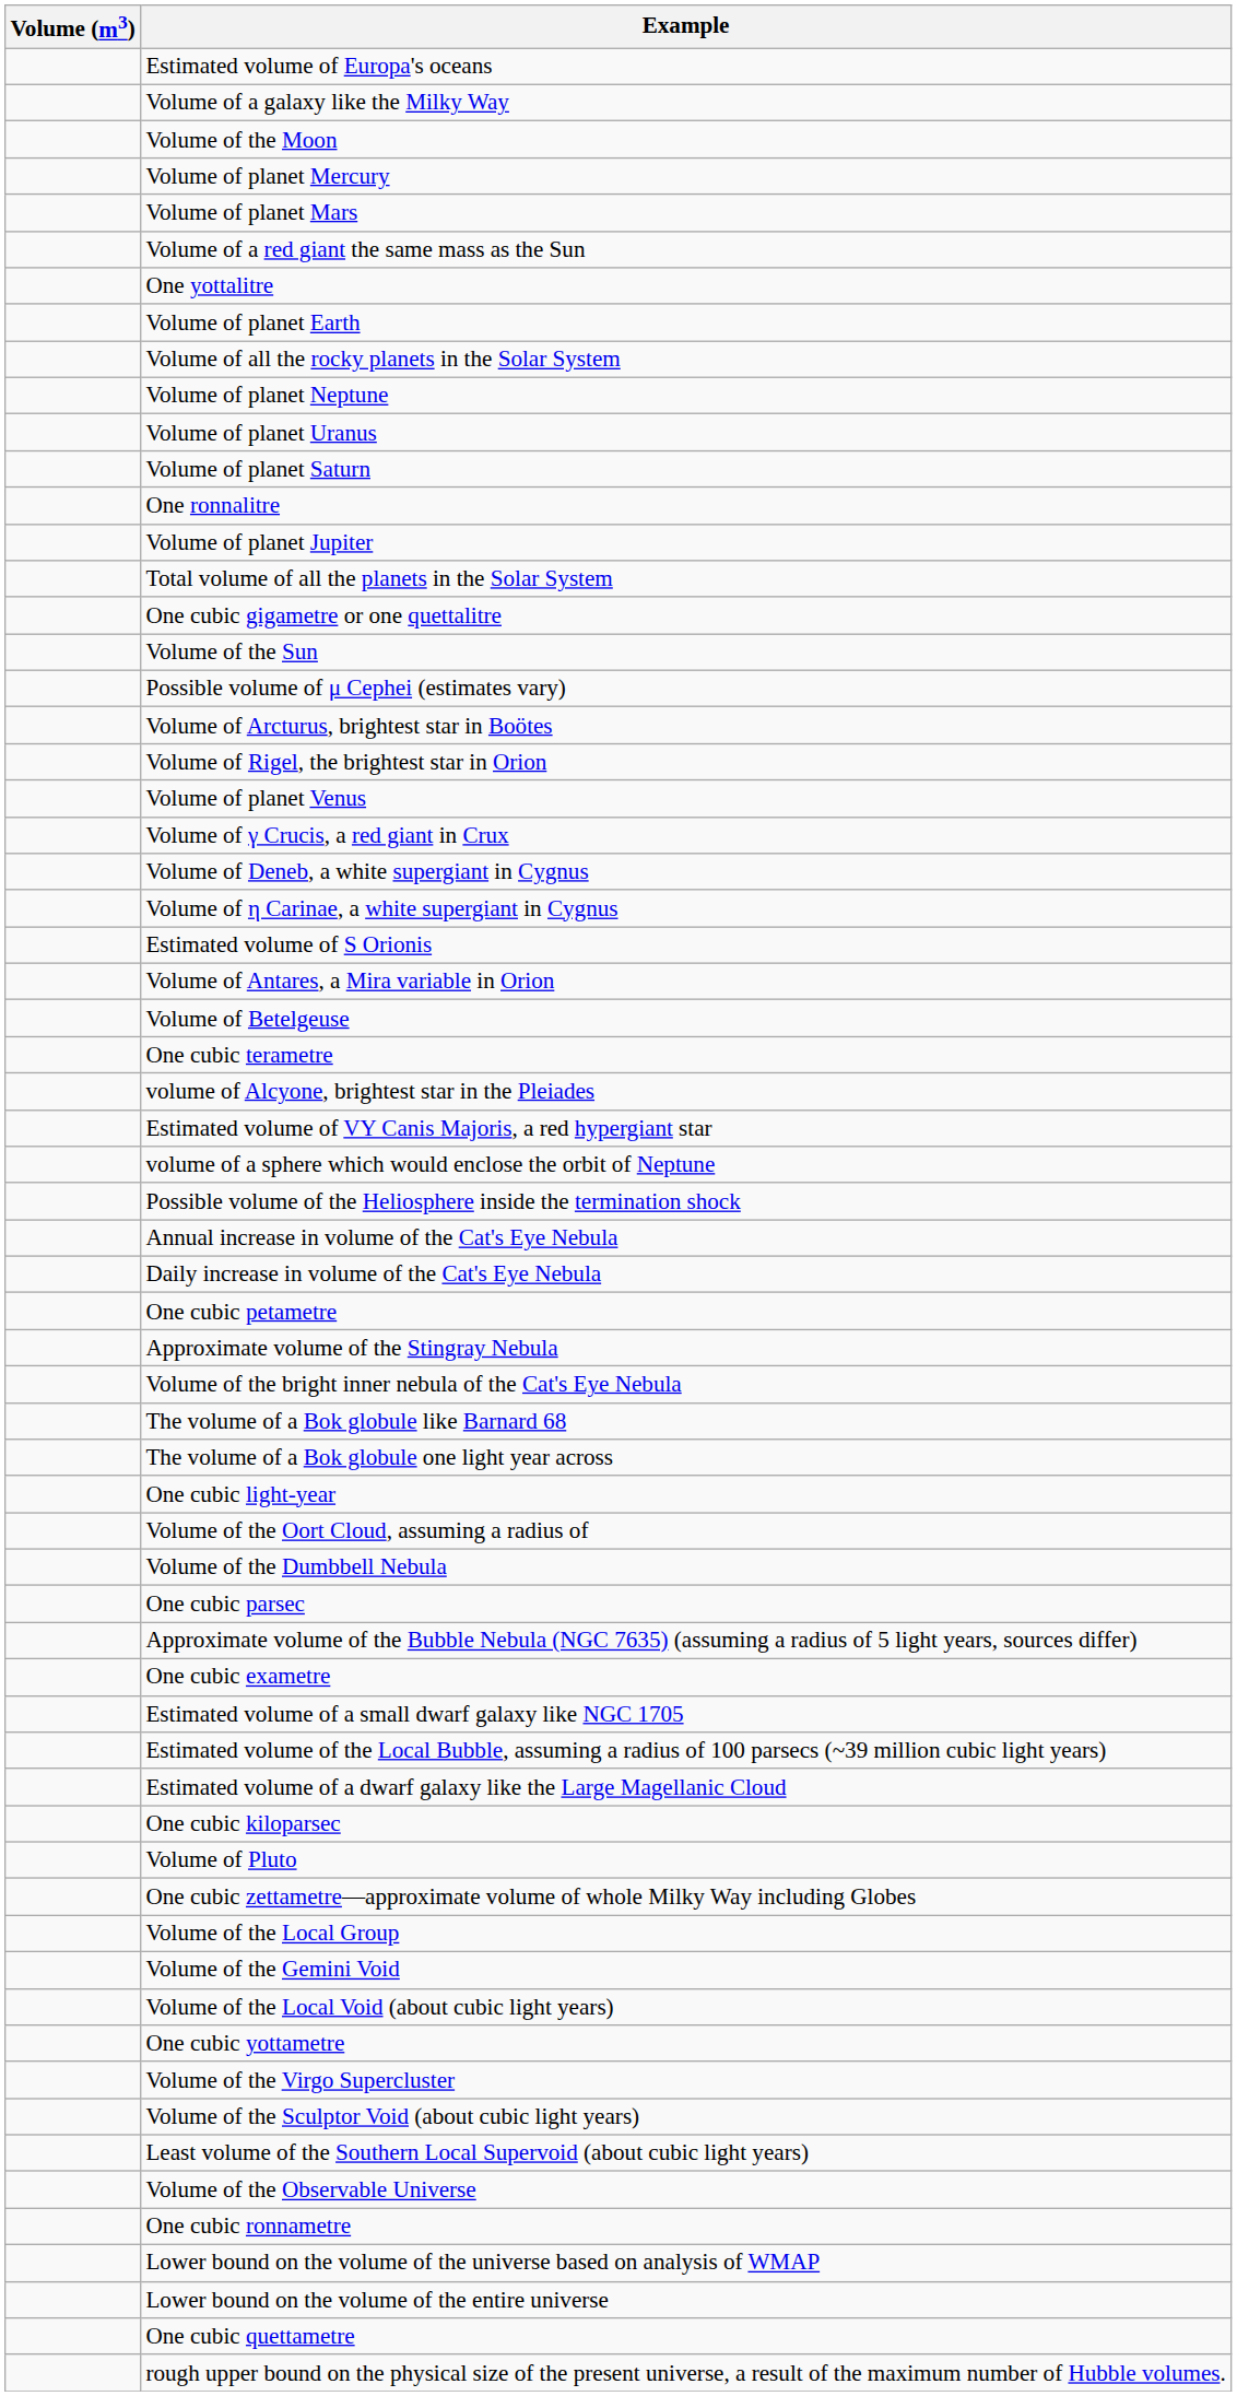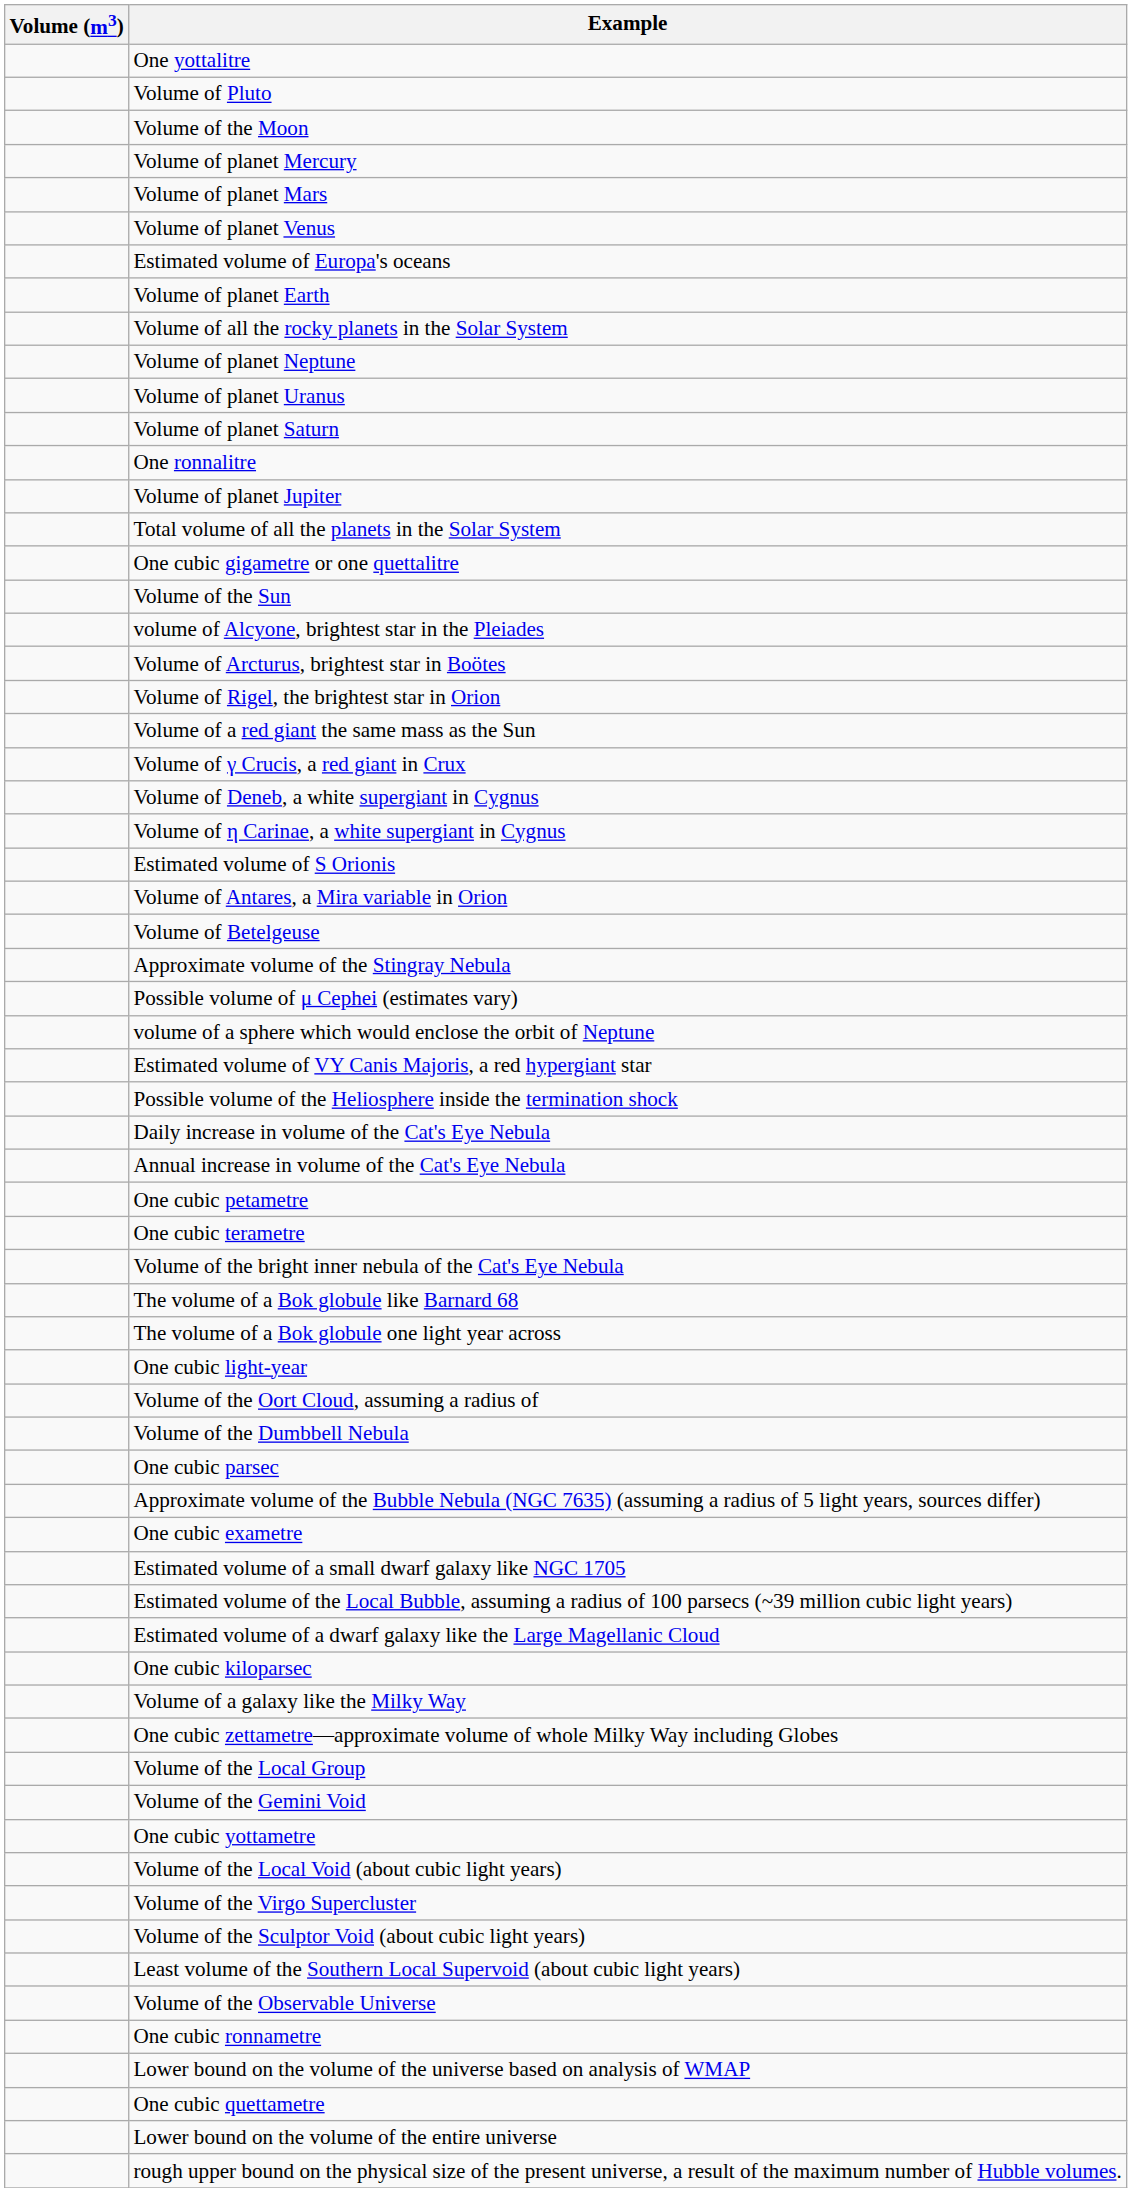rows swapped: Estimated volume of Europa's oceans <-> One yottalitre
rows swapped: Volume of Pluto <-> Volume of a galaxy like the Milky Way
rows swapped: Volume of planet Venus <-> Volume of a red giant the same mass as the Sun
rows swapped: volume of Alcyone, brightest star in the Pleiades <-> Possible volume of μ Cephei (estimates vary)
rows swapped: One cubic terametre <-> Approximate volume of the Stingray Nebula
rows swapped: Estimated volume of VY Canis Majoris, a red hypergiant star <-> volume of a sphere which would enclose the orbit of Neptune
rows swapped: Daily increase in volume of the Cat's Eye Nebula <-> Annual increase in volume of the Cat's Eye Nebula
rows swapped: One cubic yottametre <-> Volume of the Local Void (about cubic light years)
rows swapped: Lower bound on the volume of the entire universe <-> One cubic quettametre
